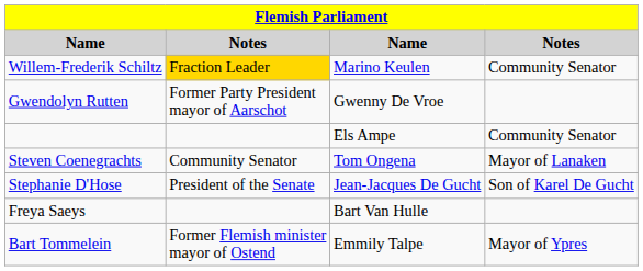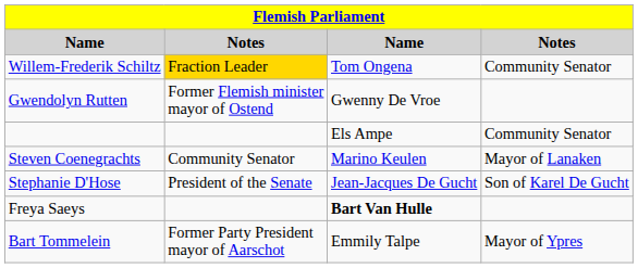Willem-Frederik Schiltz | column 3: Marino Keulen -> Tom Ongena
Gwendolyn Rutten | column 2: Former Party President mayor of Aarschot -> Former Flemish minister mayor of Ostend
Steven Coenegrachts | column 3: Tom Ongena -> Marino Keulen
Freya Saeys | column 3: normal -> bold
Bart Tommelein | column 2: Former Flemish minister mayor of Ostend -> Former Party President mayor of Aarschot
